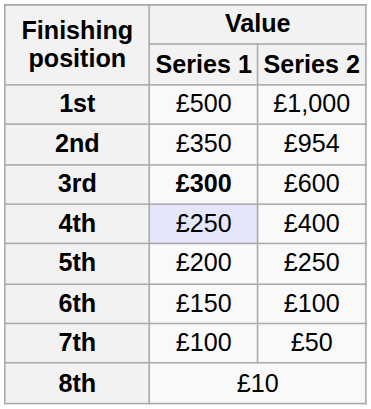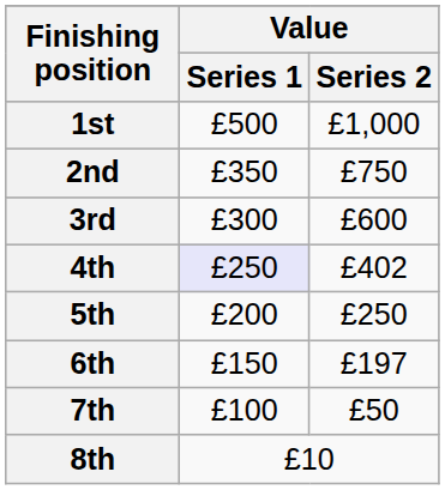2nd | Value / Series 2: £954 -> £750
3rd | Value / Series 1: bold -> normal
4th | Value / Series 2: £400 -> £402
6th | Value / Series 2: £100 -> £197
